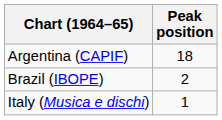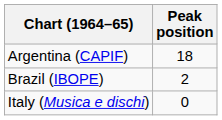Italy (Musica e dischi) | Peak position: 1 -> 0
